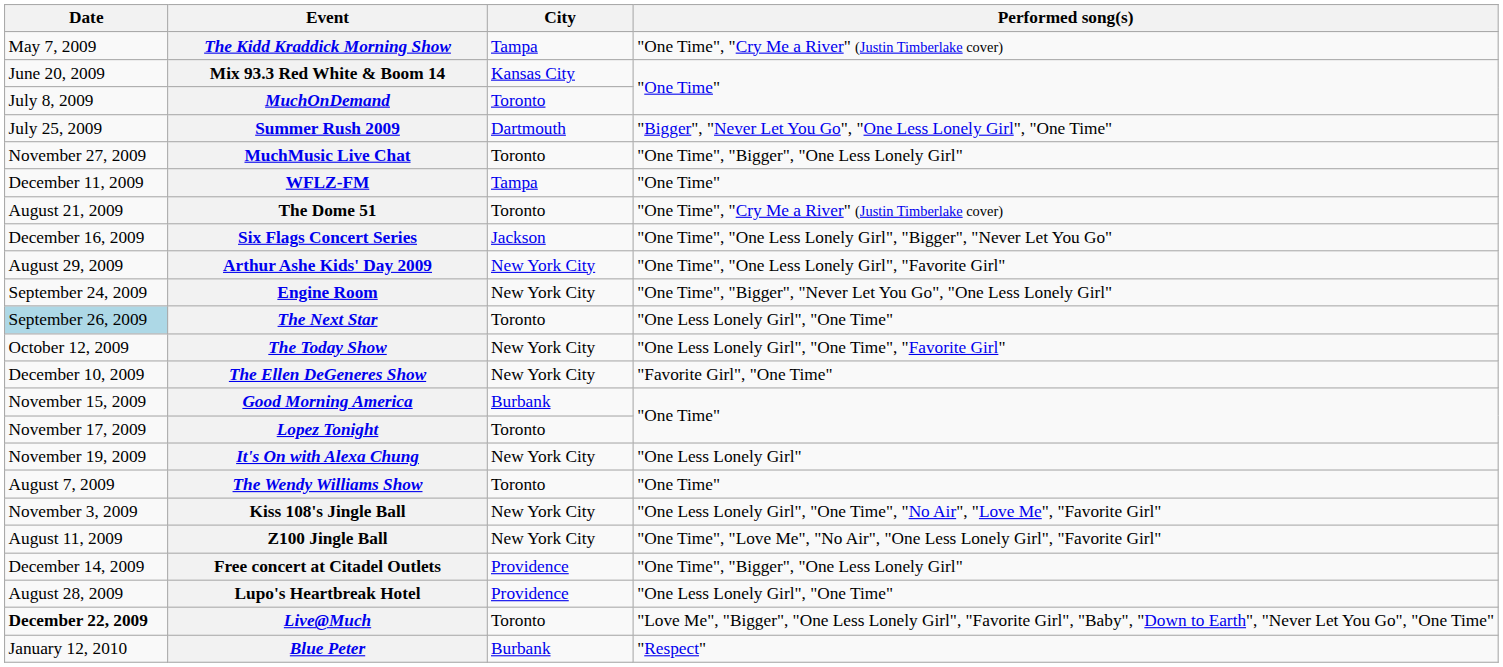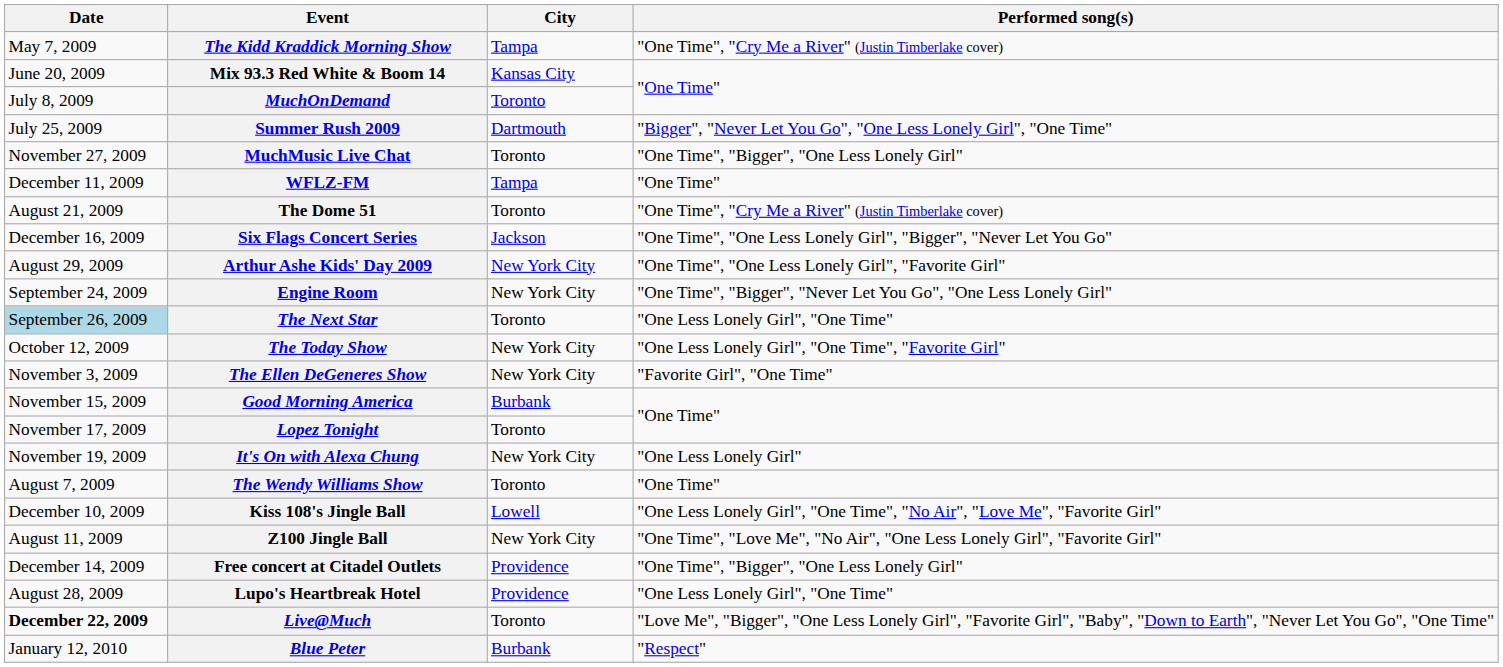The Ellen DeGeneres Show | Date: December 10, 2009 -> November 3, 2009
Kiss 108's Jingle Ball | Date: November 3, 2009 -> December 10, 2009
Kiss 108's Jingle Ball | City: New York City -> Lowell
